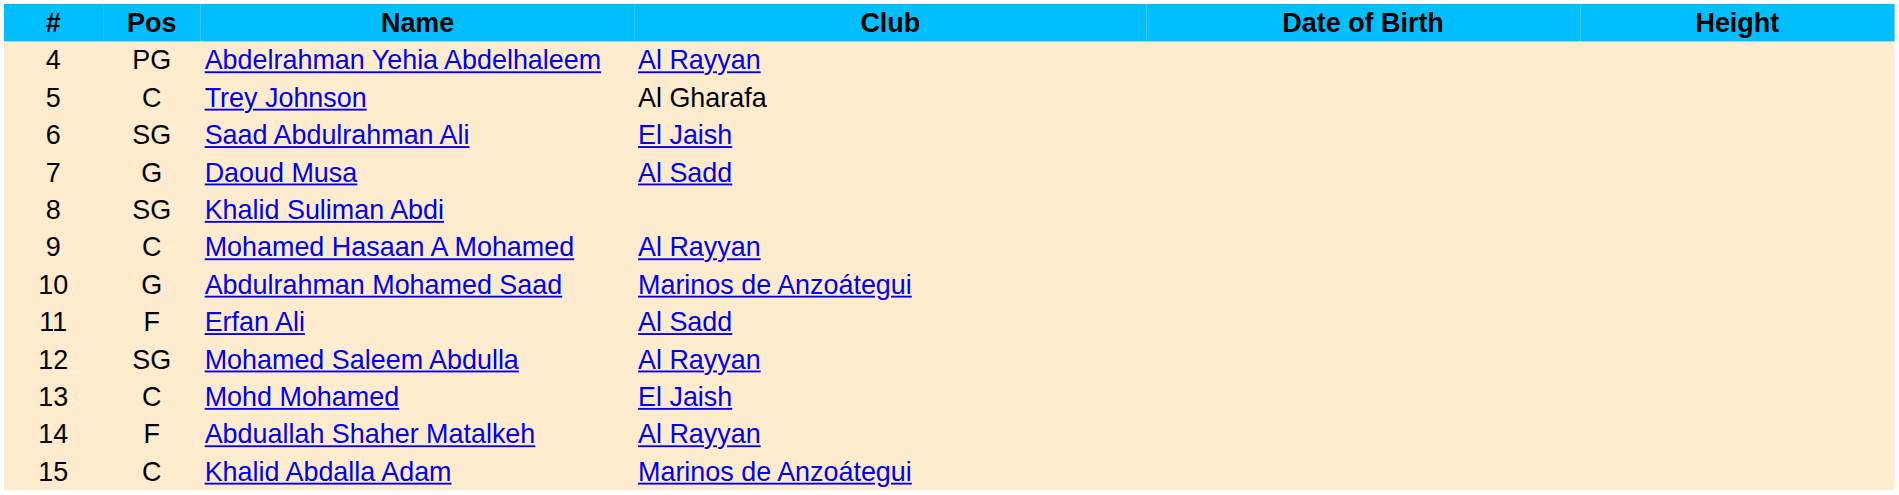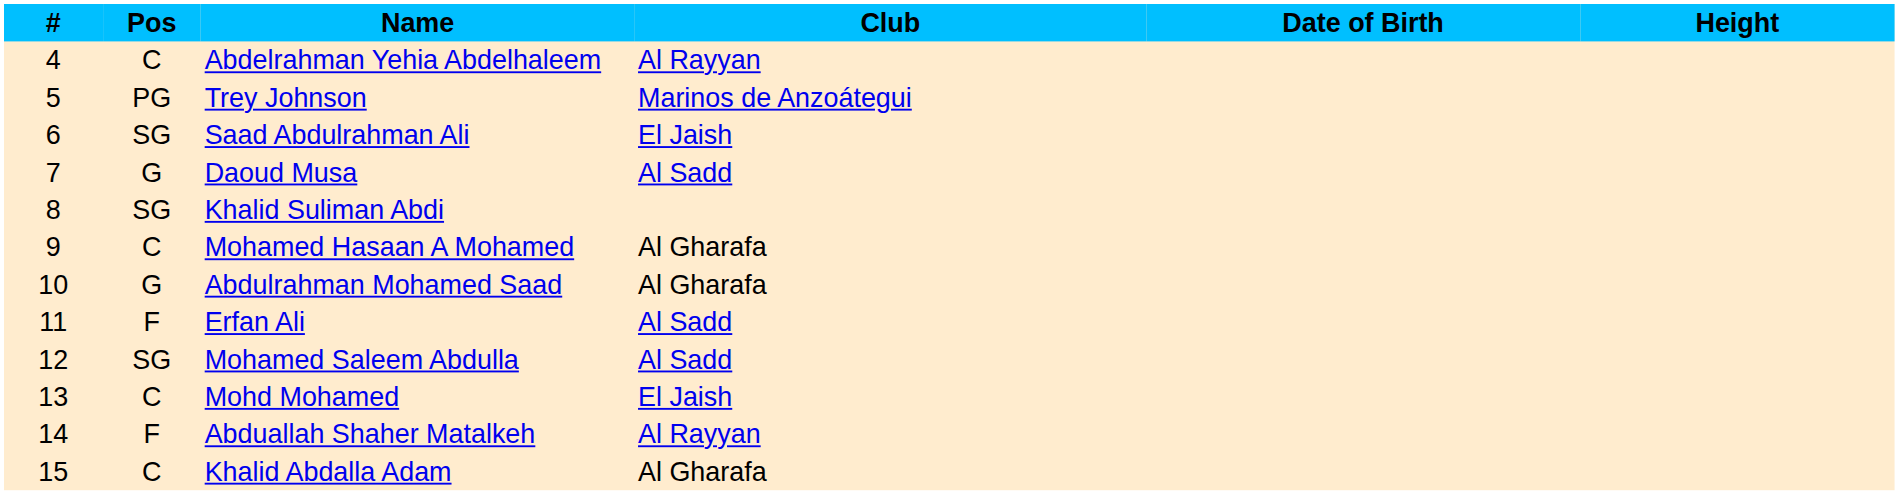Abdelrahman Yehia Abdelhaleem | Pos: PG -> C
Trey Johnson | Pos: C -> PG
Trey Johnson | Club: Al Gharafa -> Marinos de Anzoátegui
Mohamed Hasaan A Mohamed | Club: Al Rayyan -> Al Gharafa
Abdulrahman Mohamed Saad | Club: Marinos de Anzoátegui -> Al Gharafa
Mohamed Saleem Abdulla | Club: Al Rayyan -> Al Sadd
Khalid Abdalla Adam | Club: Marinos de Anzoátegui -> Al Gharafa
